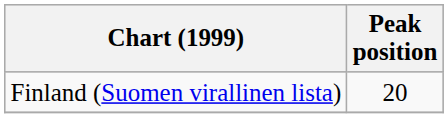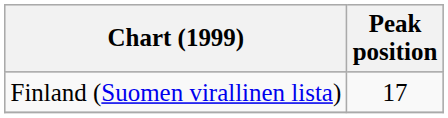Finland (Suomen virallinen lista) | Peak position: 20 -> 17
